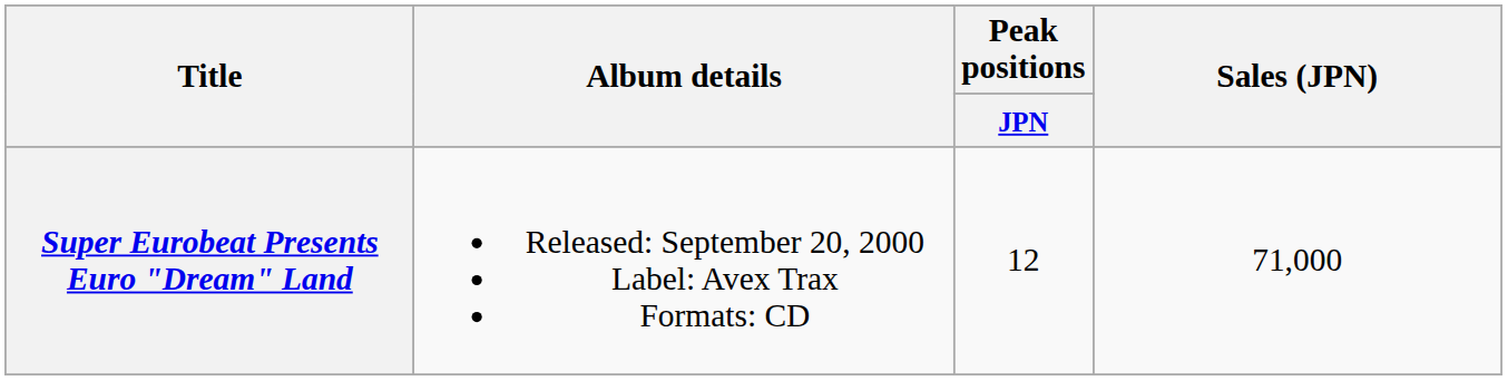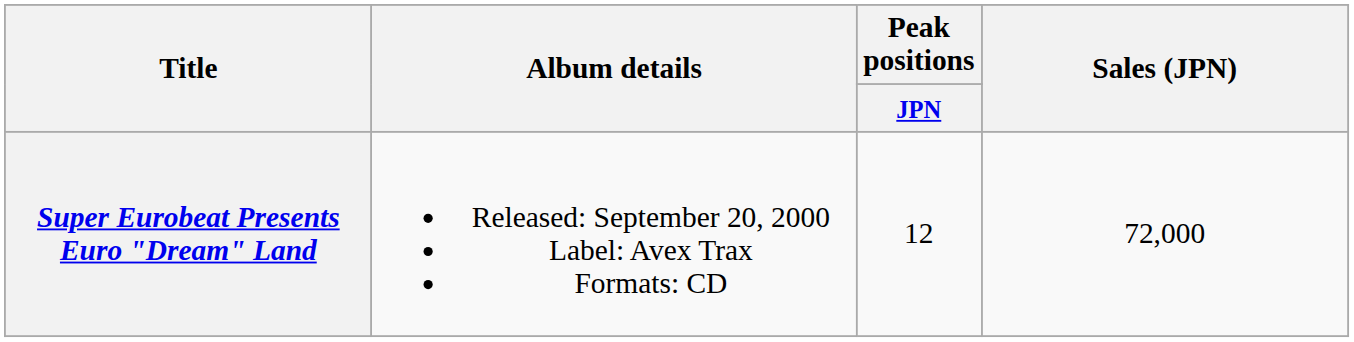Super Eurobeat Presents Euro "Dream" Land | Sales (JPN): 71,000 -> 72,000
